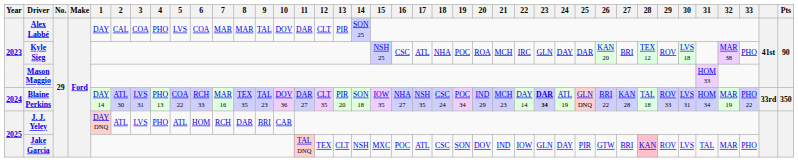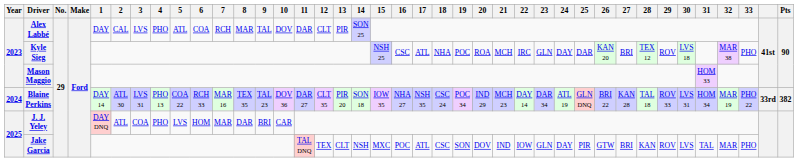Alex Labbé | 3: COA -> LVS
Alex Labbé | 5: LVS -> ATL
Alex Labbé | 7: MAR -> RCH
Blaine Perkins | 23: bold -> normal
Blaine Perkins | Pts: 350 -> 382
J. J. Yeley | 3: LVS -> COA
J. J. Yeley | 5: ATL -> LVS
J. J. Yeley | 7: RCH -> MAR
Jake Garcia | 28: pink background -> no background
